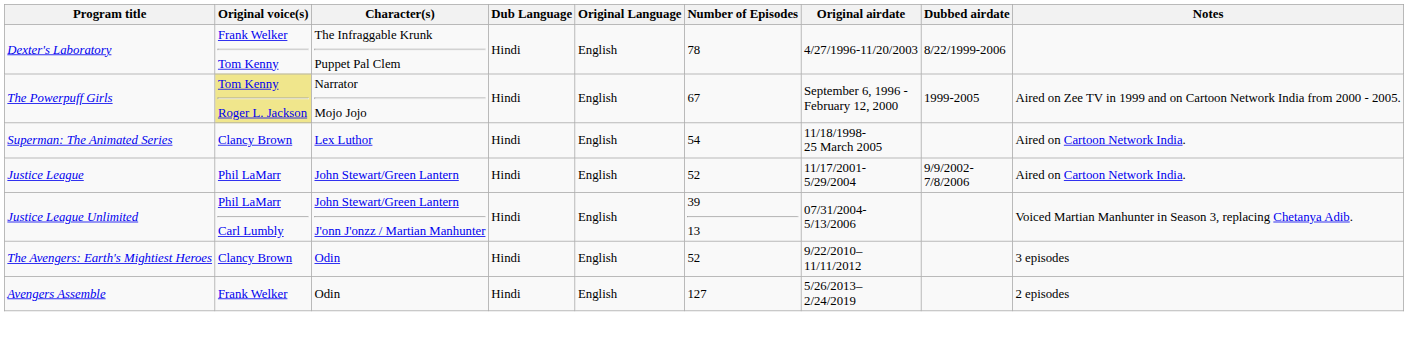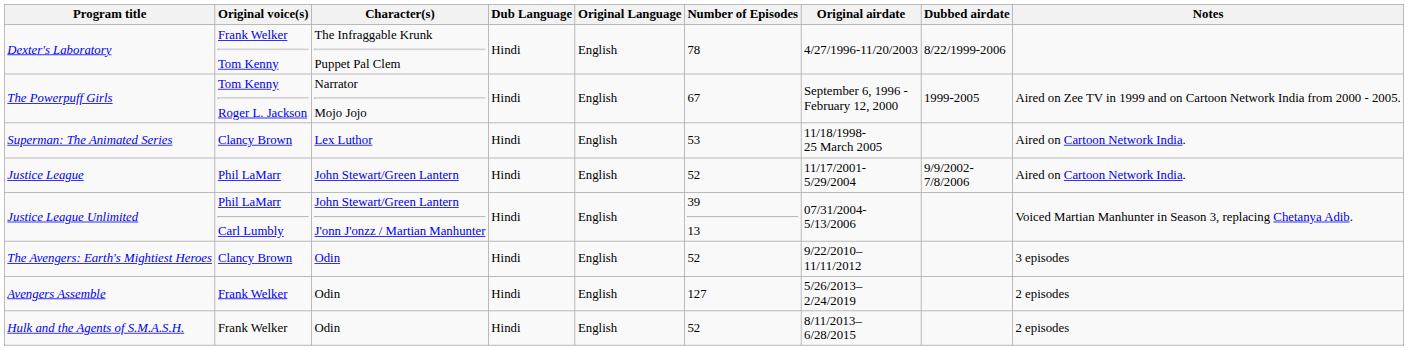The Powerpuff Girls | Original voice(s): khaki background -> no background
Superman: The Animated Series | Number of Episodes: 54 -> 53
+ row: Hulk and the Agents of S.M.A.S.H. | Frank Welker | Odin | Hindi | English | 52 | 8/11/2013– 6/28/2015 | 2 episodes
